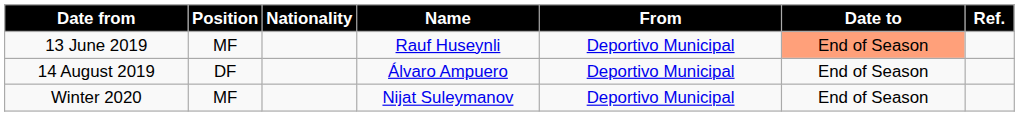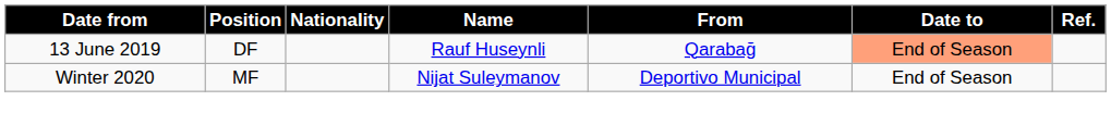13 June 2019 | Position: MF -> DF
13 June 2019 | From: Deportivo Municipal -> Qarabağ
- row: 14 August 2019 | DF | Álvaro Ampuero | Deportivo Municipal | End of Season
